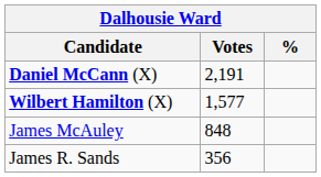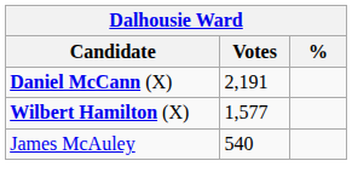James McAuley | Votes: 848 -> 540
- row: James R. Sands | 356
